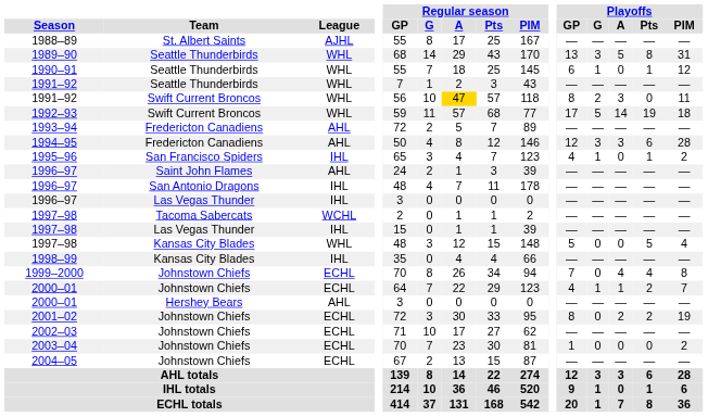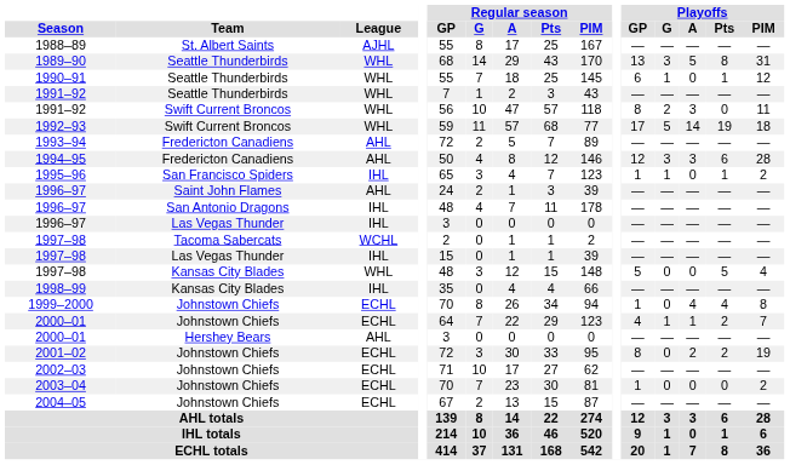1991–92 / Swift Current Broncos | Regular season / A: gold background -> no background
1995–96 | Playoffs / GP: 4 -> 1
1999–2000 | Playoffs / GP: 7 -> 1
